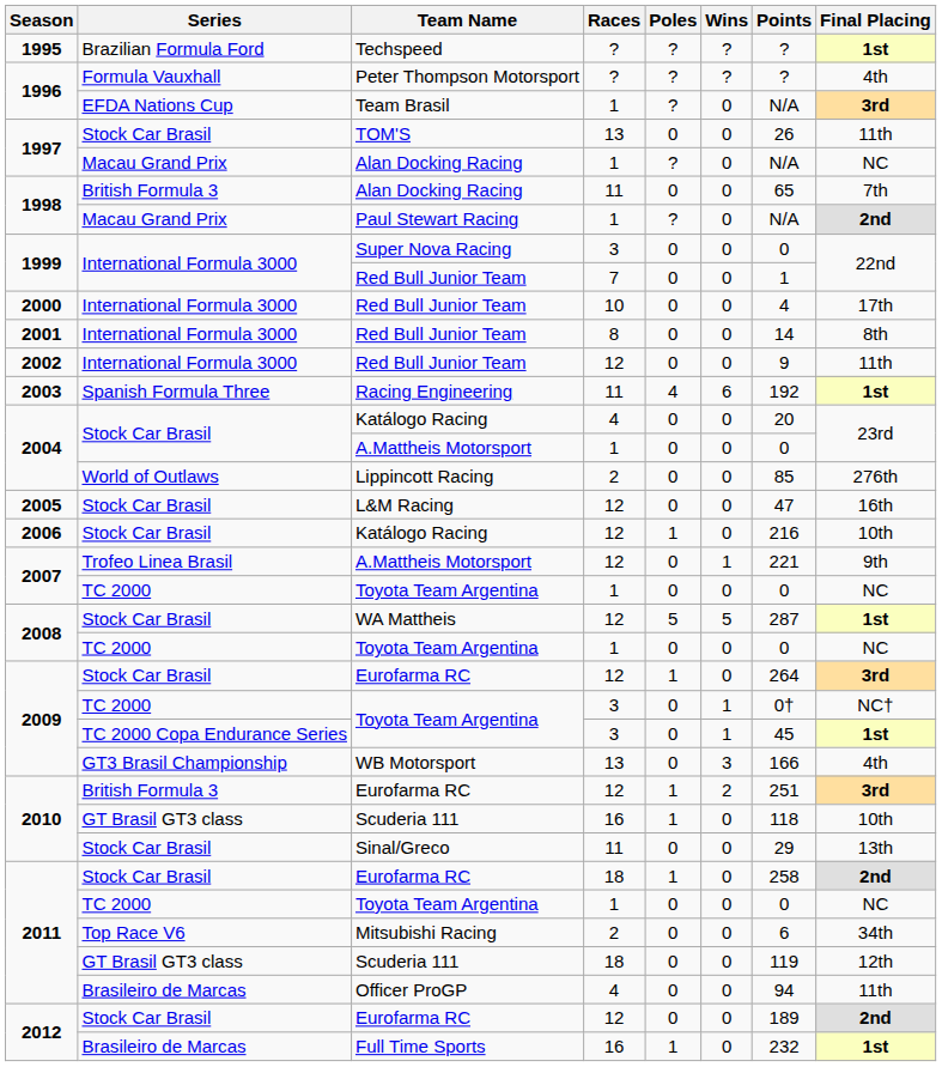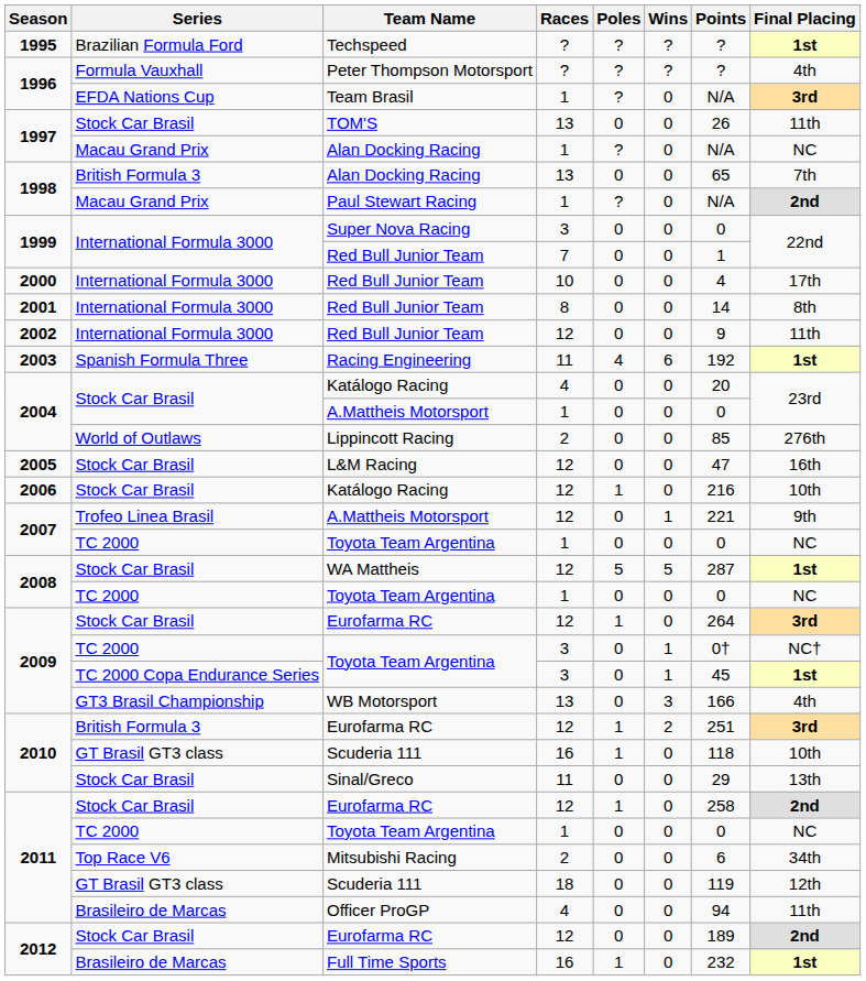1998 / Alan Docking Racing | Races: 11 -> 13
2011 / Eurofarma RC | Races: 18 -> 12
